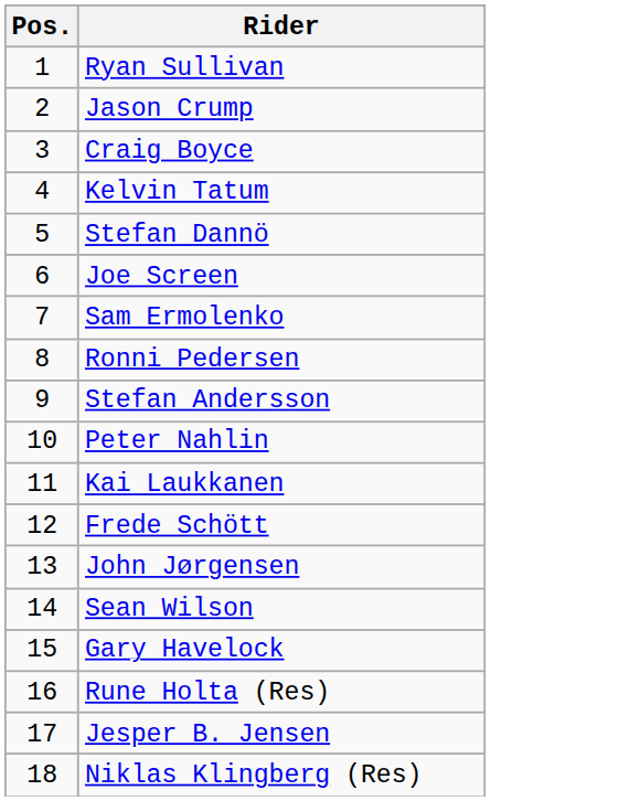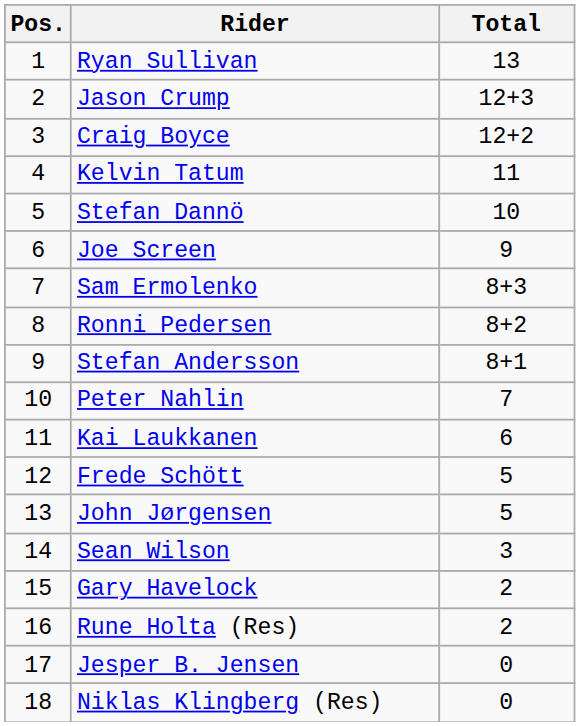+ column: Total | 13 | 12+3 | 12+2 | 11 | 10 | 9 | 8+3 | 8+2 | 8+1 | 7 | 6 | 5 | 5 | 3 | 2 | 2 | 0 | 0
